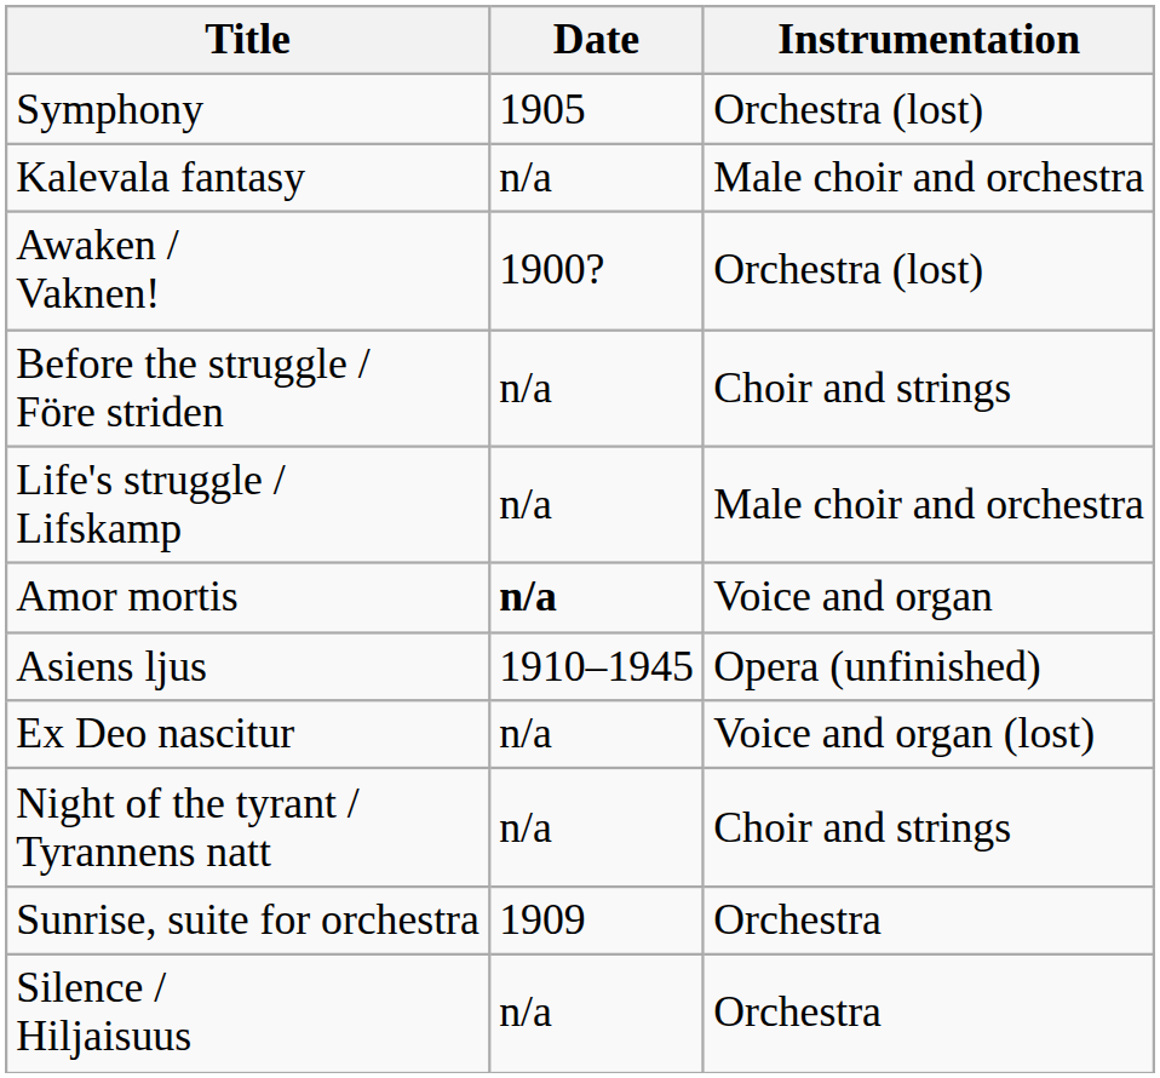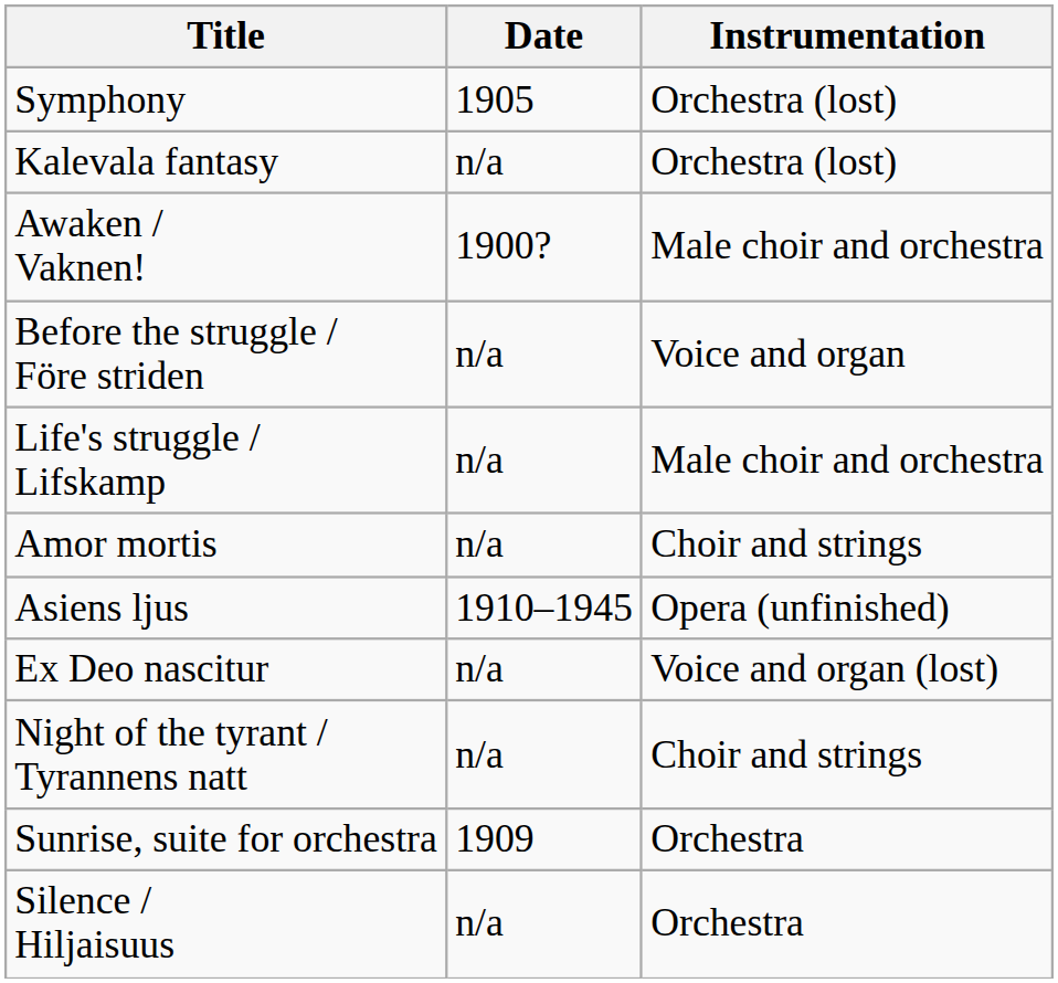Kalevala fantasy | Instrumentation: Male choir and orchestra -> Orchestra (lost)
Awaken / Vaknen! | Instrumentation: Orchestra (lost) -> Male choir and orchestra
Before the struggle / Före striden | Instrumentation: Choir and strings -> Voice and organ
Amor mortis | Date: bold -> normal
Amor mortis | Instrumentation: Voice and organ -> Choir and strings
